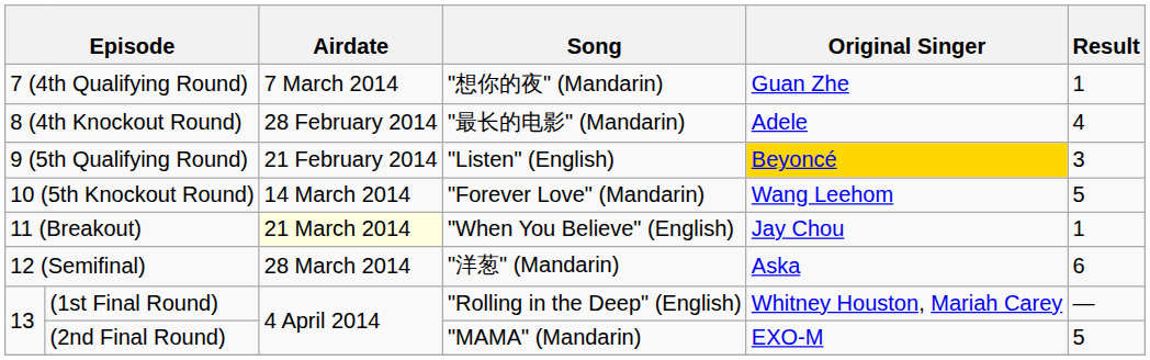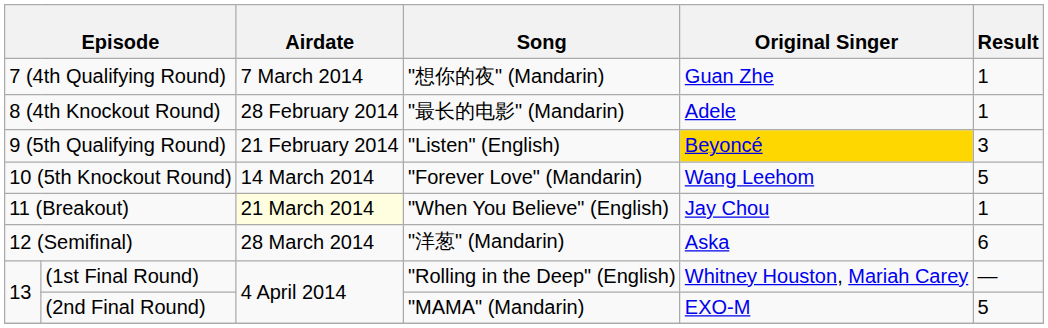8 (4th Knockout Round) | Result: 4 -> 1
